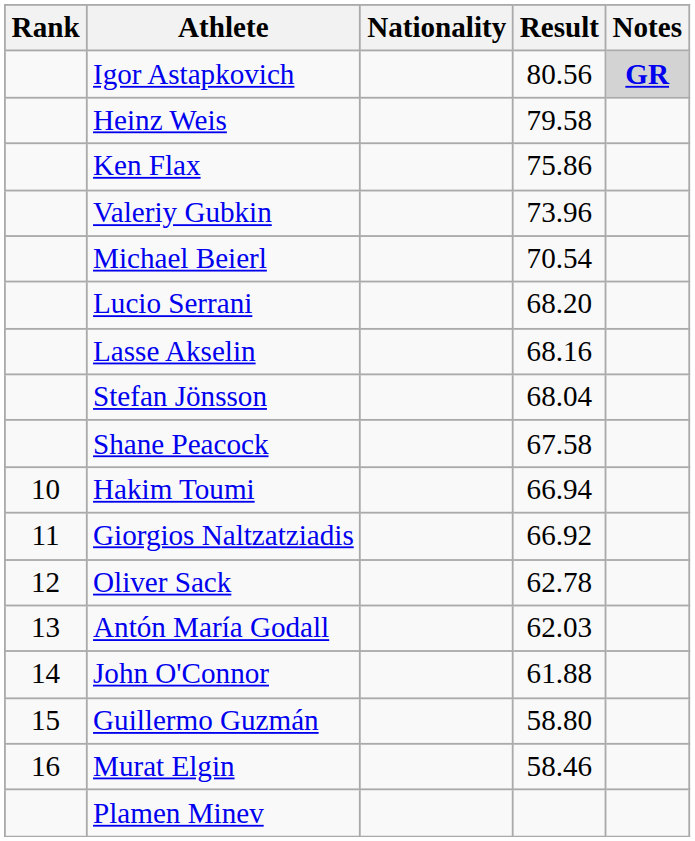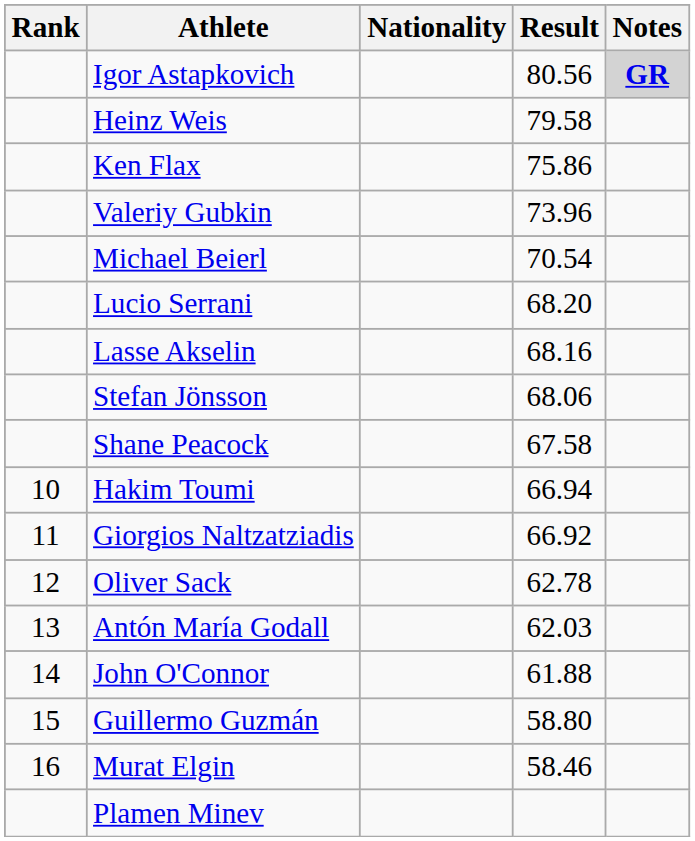Stefan Jönsson | Result: 68.04 -> 68.06
